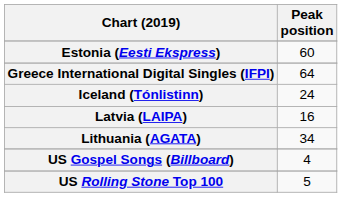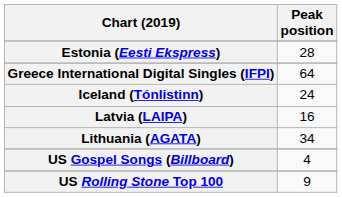Estonia (Eesti Ekspress) | Peak position: 60 -> 28
US Rolling Stone Top 100 | Peak position: 5 -> 9
